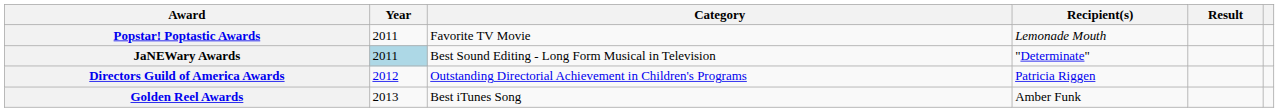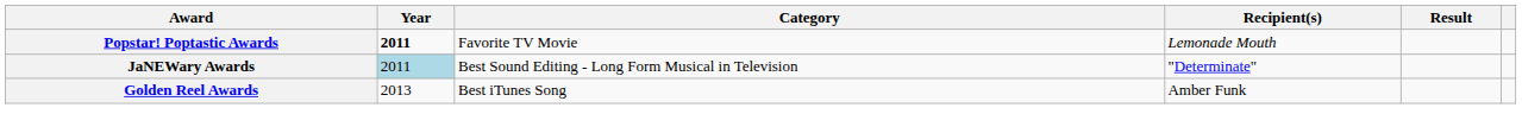Popstar! Poptastic Awards | Year: normal -> bold
- row: Directors Guild of America Awards | 2012 | Outstanding Directorial Achievement in Children's Programs | Patricia Riggen
